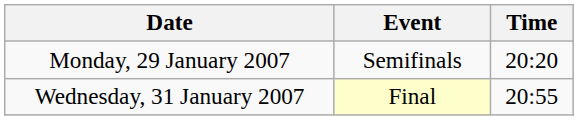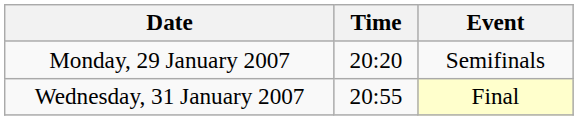columns swapped: Time <-> Event
